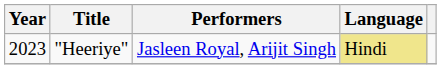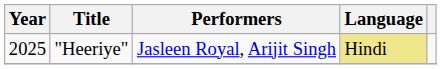"Heeriye" | Year: 2023 -> 2025
